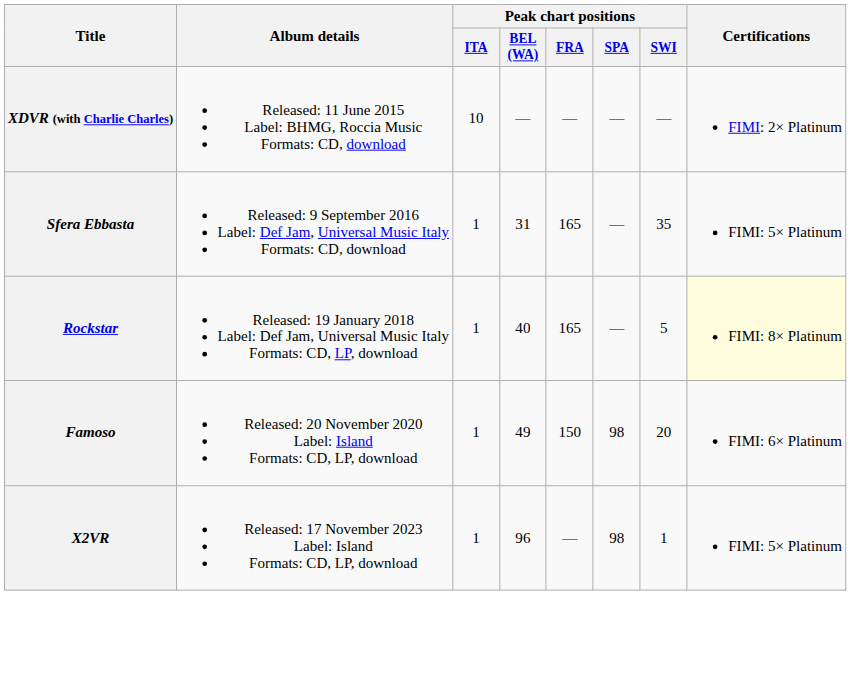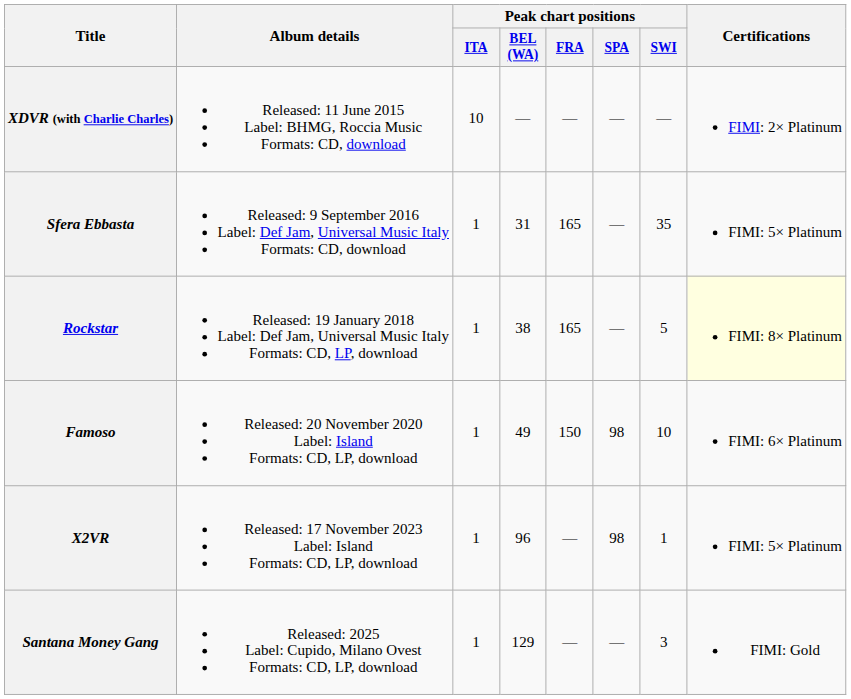Rockstar | Peak chart positions / BEL (WA): 40 -> 38
Famoso | Peak chart positions / SWI: 20 -> 10
+ row: Santana Money Gang | Released: 2025 Label: Cupido, Milano Ovest Formats: CD, LP, download | 1 | 129 | — | — | 3 | FIMI: Gold
